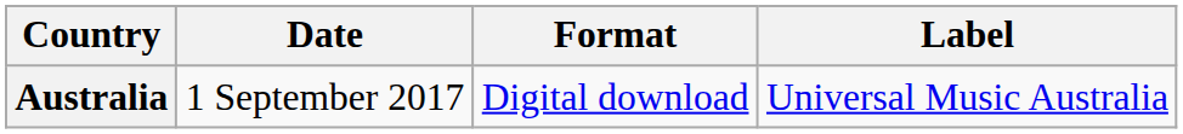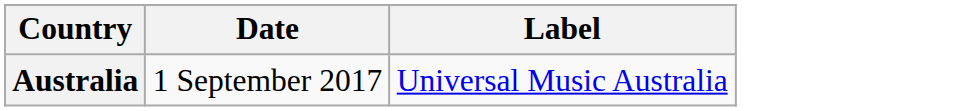- column: Format | Digital download
